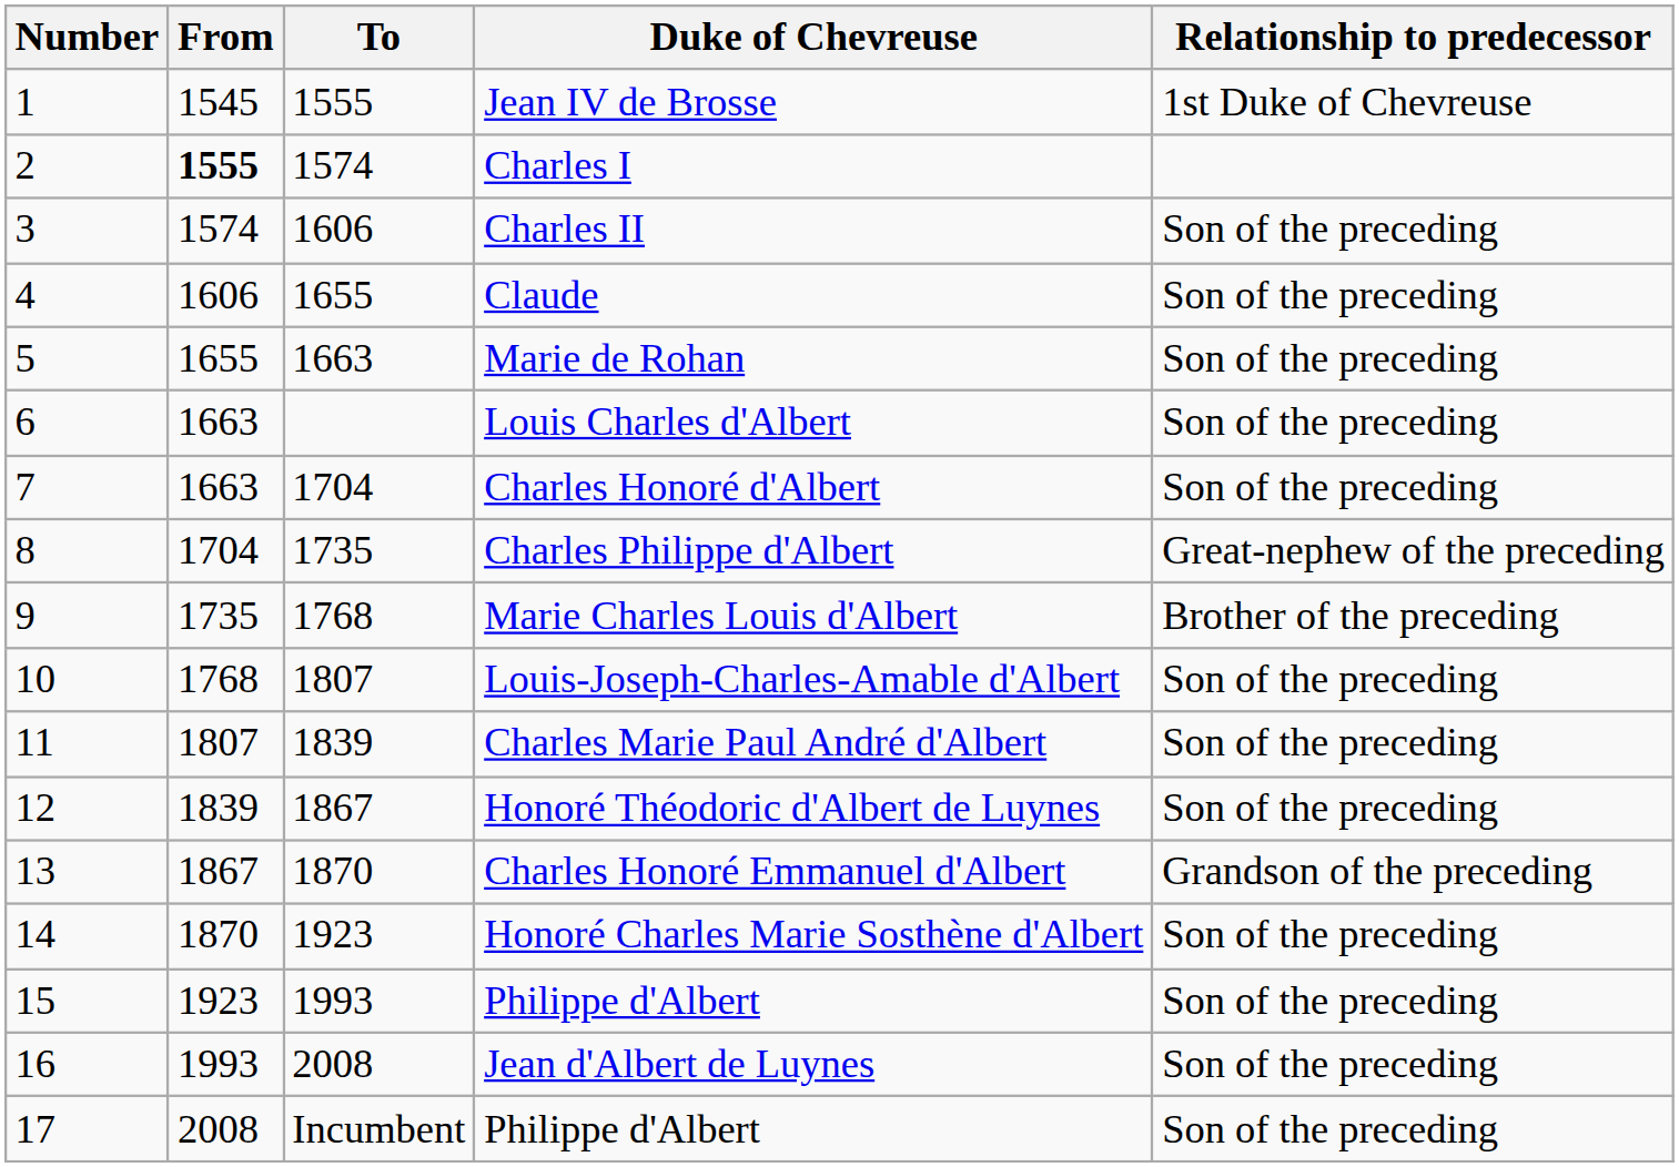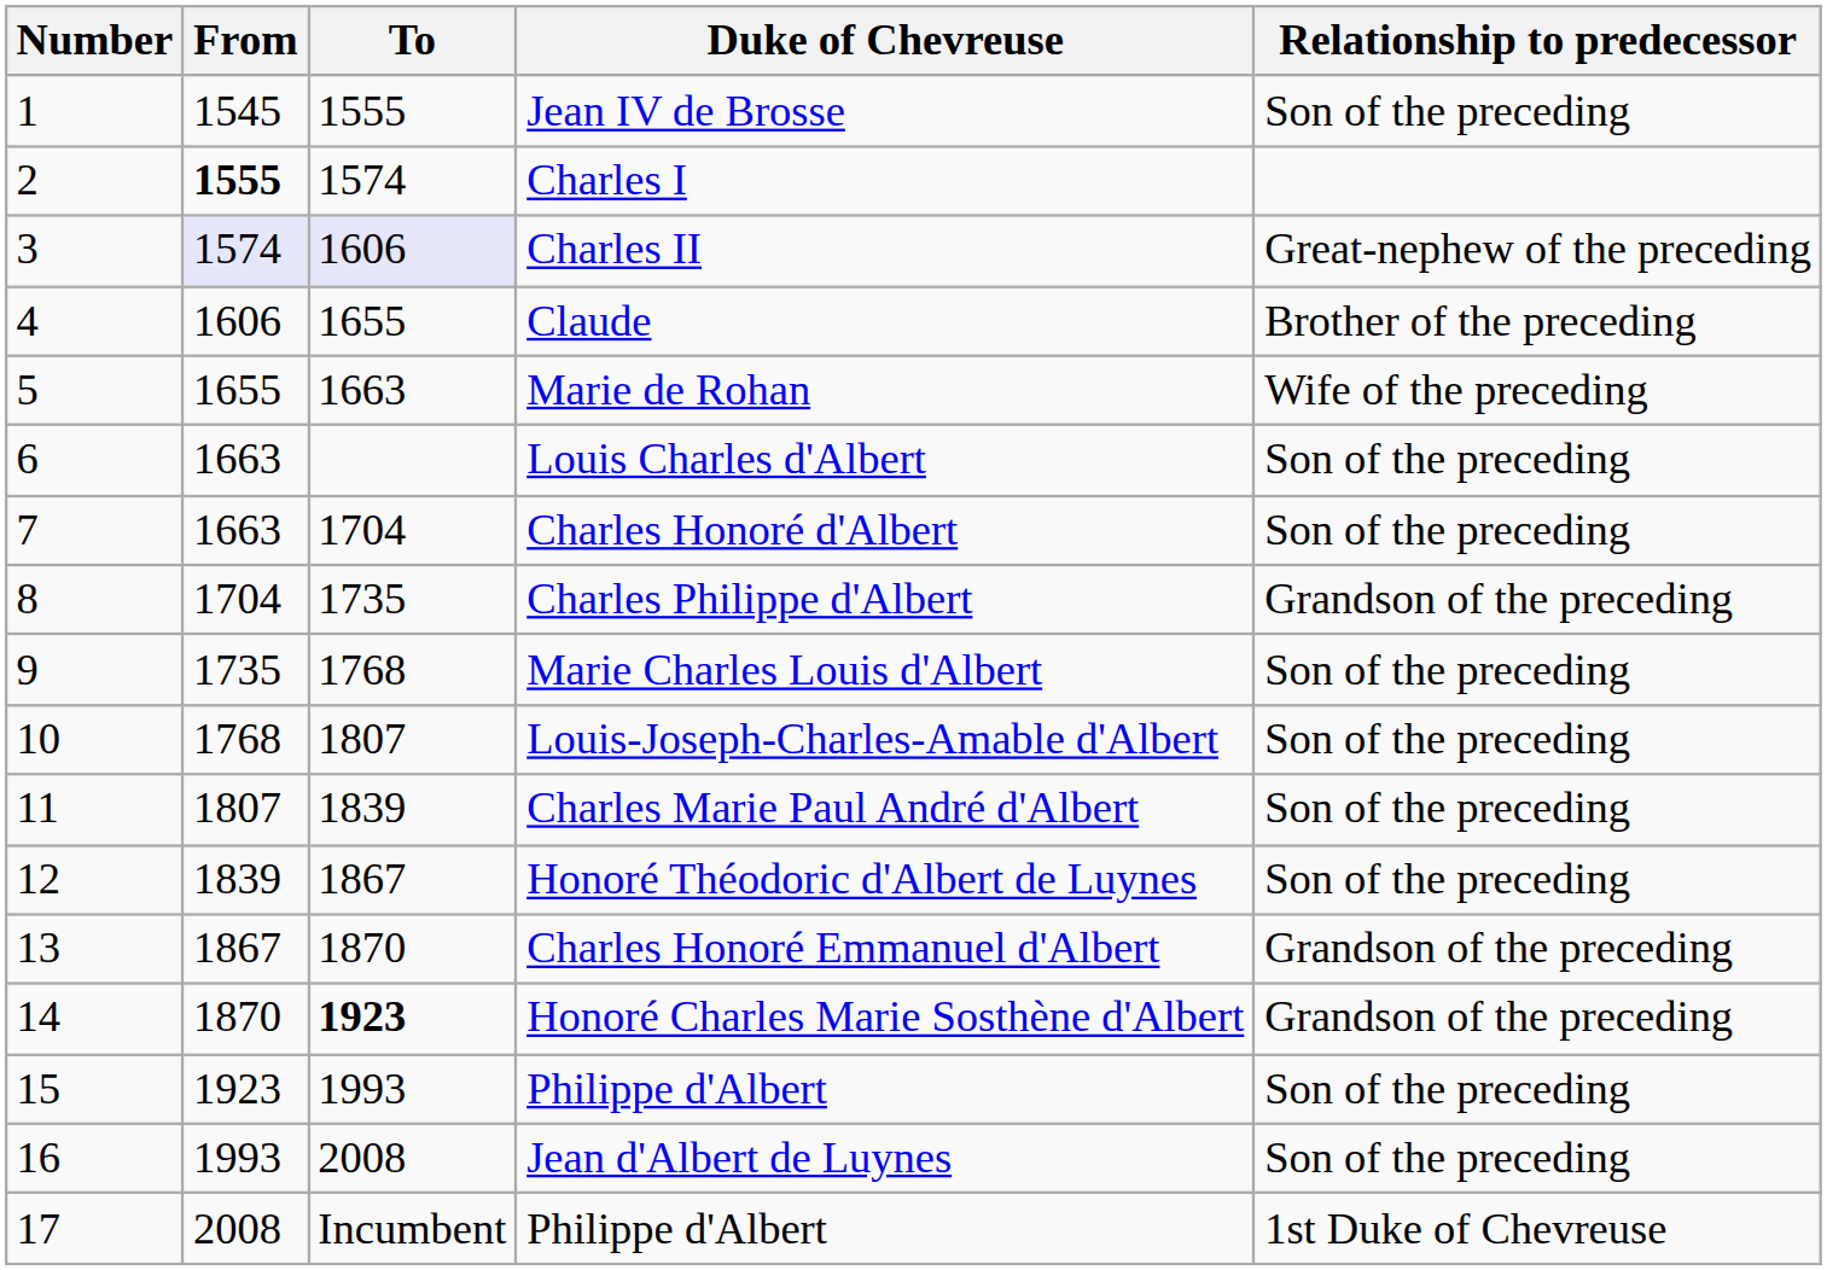Jean IV de Brosse | Relationship to predecessor: 1st Duke of Chevreuse -> Son of the preceding
Charles II | From: no background -> lavender background
Charles II | To: no background -> lavender background
Charles II | Relationship to predecessor: Son of the preceding -> Great-nephew of the preceding
Claude | Relationship to predecessor: Son of the preceding -> Brother of the preceding
Marie de Rohan | Relationship to predecessor: Son of the preceding -> Wife of the preceding
Charles Philippe d'Albert | Relationship to predecessor: Great-nephew of the preceding -> Grandson of the preceding
Marie Charles Louis d'Albert | Relationship to predecessor: Brother of the preceding -> Son of the preceding
Honoré Charles Marie Sosthène d'Albert | To: normal -> bold
Honoré Charles Marie Sosthène d'Albert | Relationship to predecessor: Son of the preceding -> Grandson of the preceding
17 / Philippe d'Albert | Relationship to predecessor: Son of the preceding -> 1st Duke of Chevreuse
